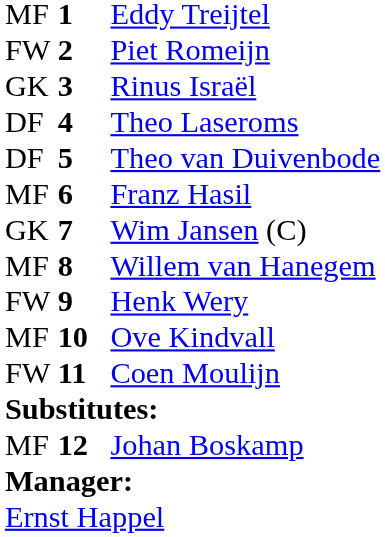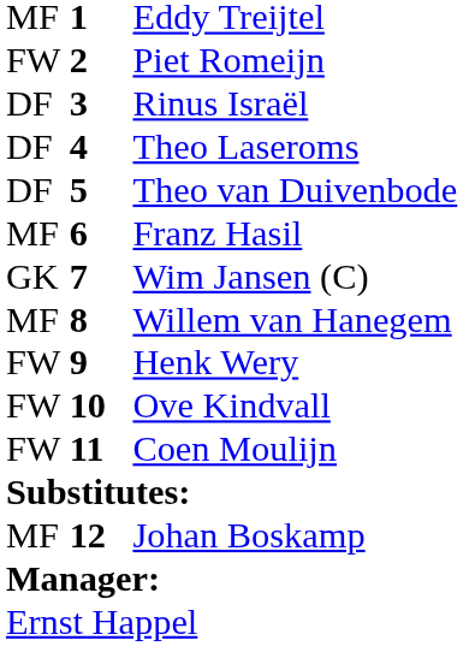Rinus Israël | column 1: GK -> DF
Ove Kindvall | column 1: MF -> FW
